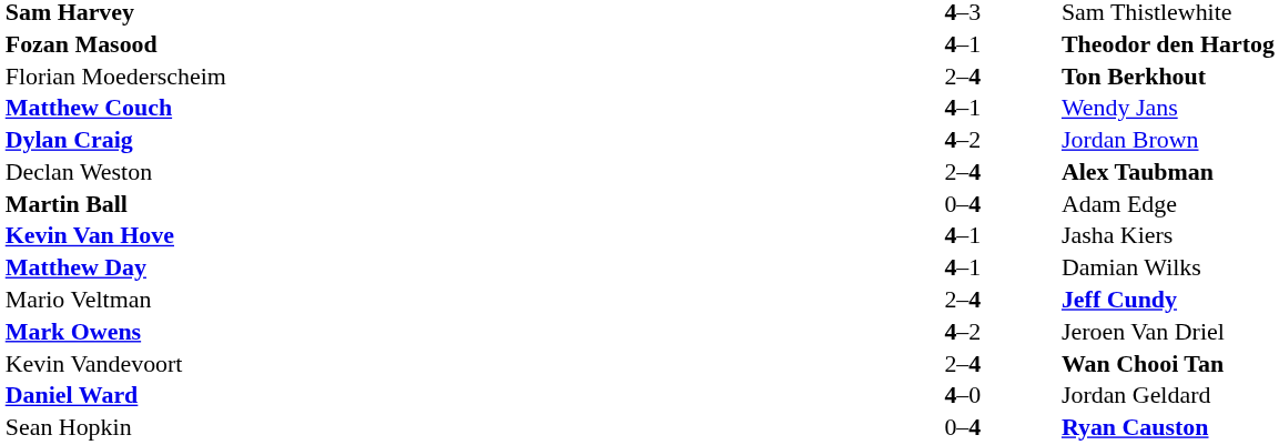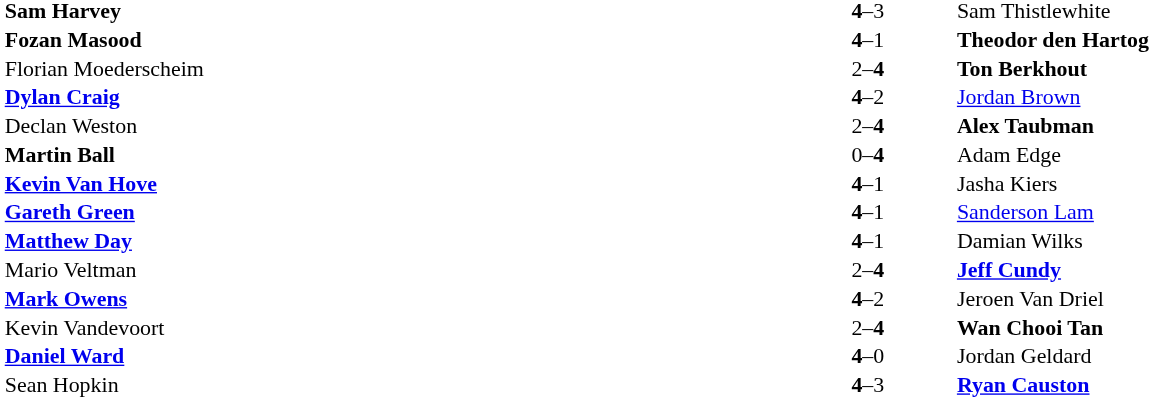- row: Matthew Couch | 4–1 | Wendy Jans
+ row: Gareth Green | 4–1 | Sanderson Lam
Sean Hopkin | column 2: 0–4 -> 4–3
